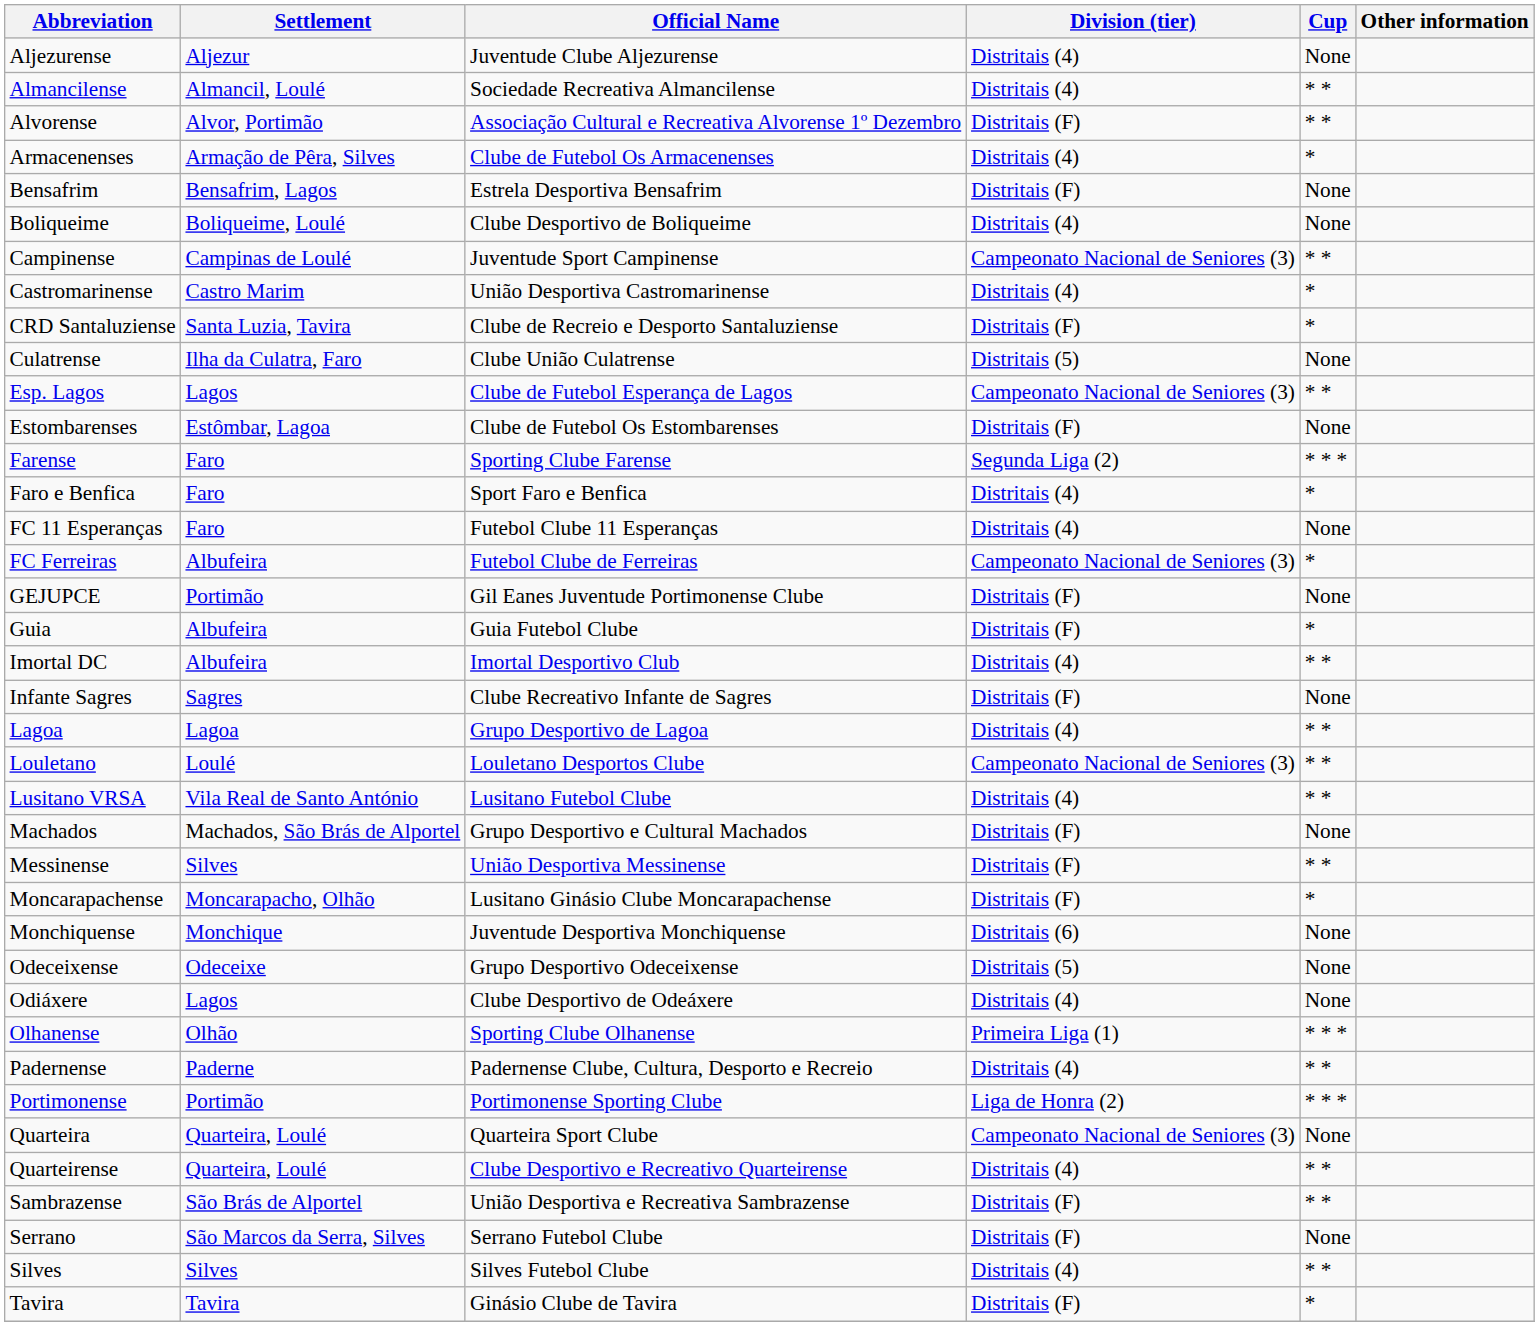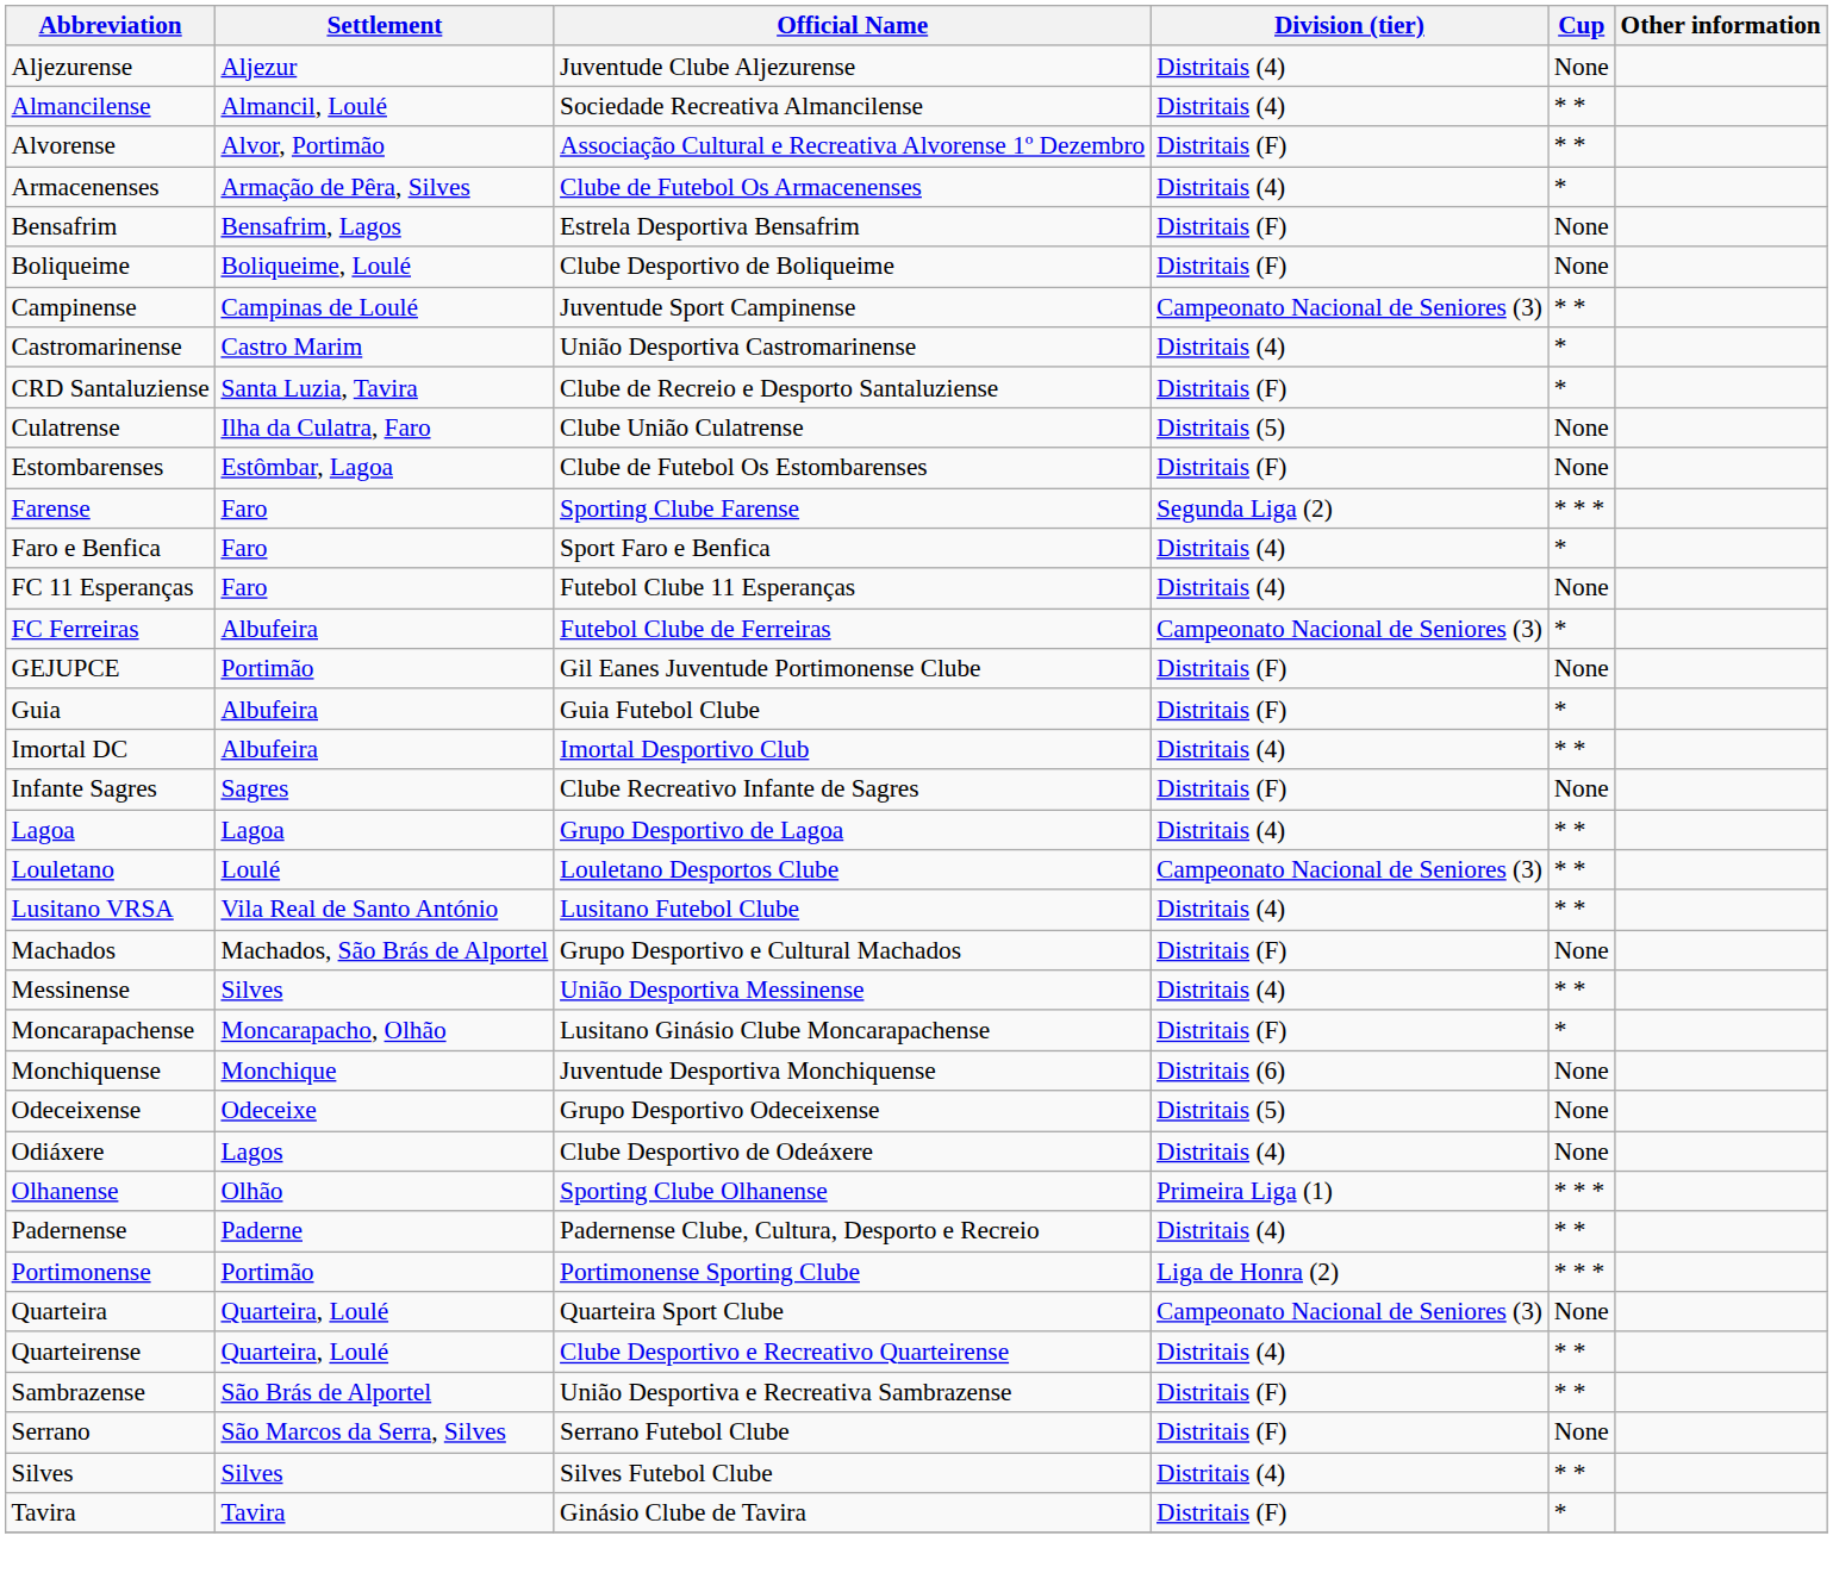Boliqueime | Division (tier): Distritais (4) -> Distritais (F)
- row: Esp. Lagos | Lagos | Clube de Futebol Esperança de Lagos | Campeonato Nacional de Seniores (3) | * *
Messinense | Division (tier): Distritais (F) -> Distritais (4)
